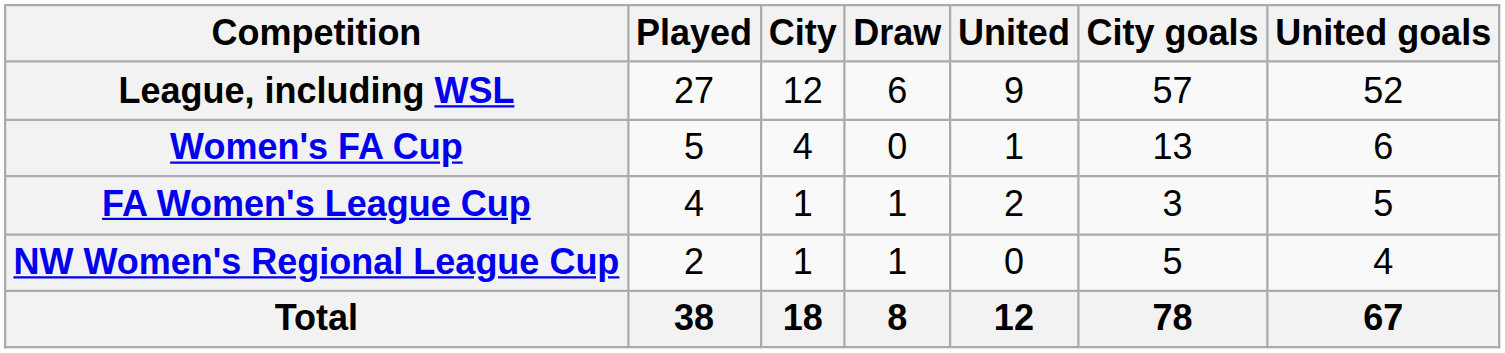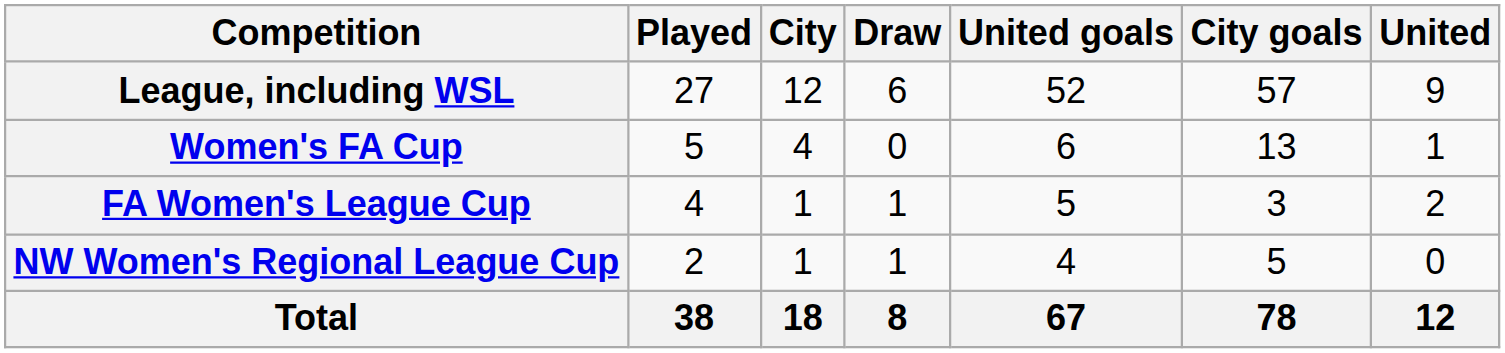columns swapped: United <-> United goals
